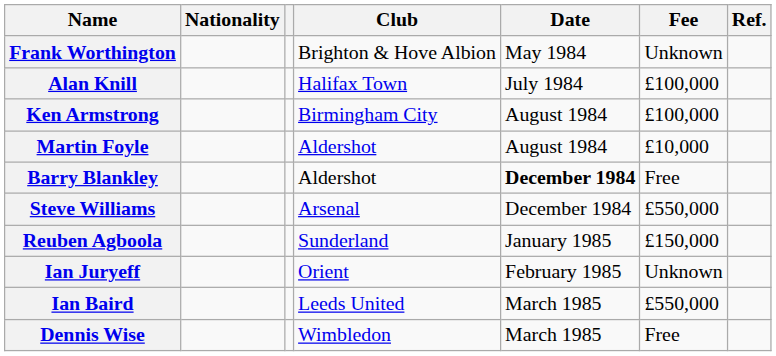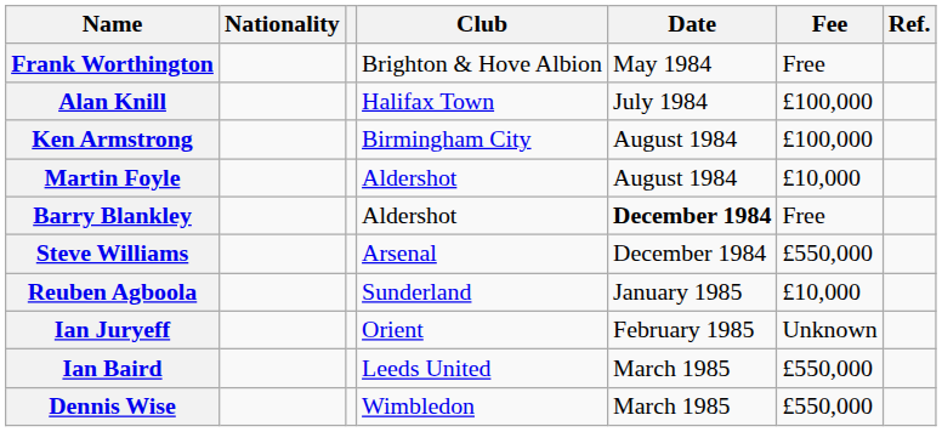Frank Worthington | Fee: Unknown -> Free
Reuben Agboola | Fee: £150,000 -> £10,000
Dennis Wise | Fee: Free -> £550,000
